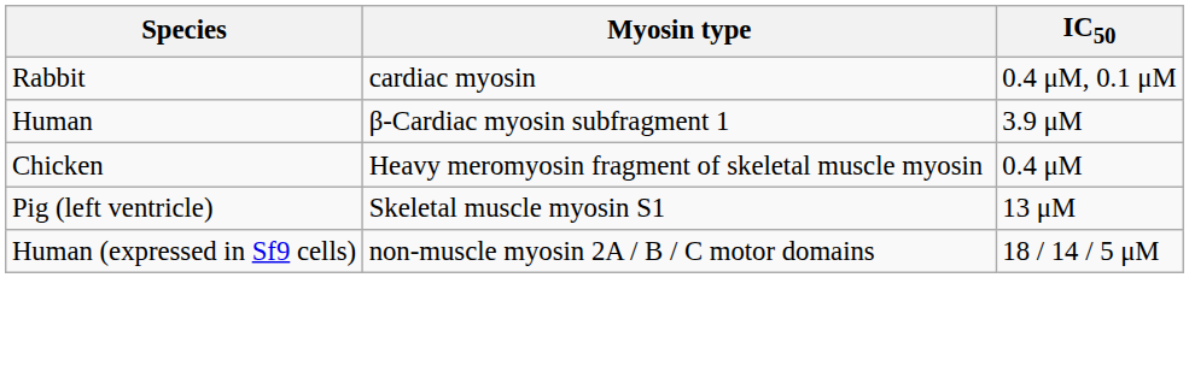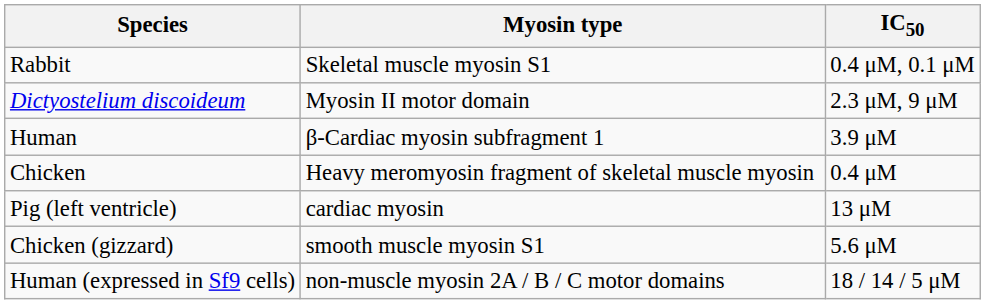Rabbit | Myosin type: cardiac myosin -> Skeletal muscle myosin S1
+ row: Dictyostelium discoideum | Myosin II motor domain | 2.3 μM, 9 μM
Pig (left ventricle) | Myosin type: Skeletal muscle myosin S1 -> cardiac myosin
+ row: Chicken (gizzard) | smooth muscle myosin S1 | 5.6 μM
